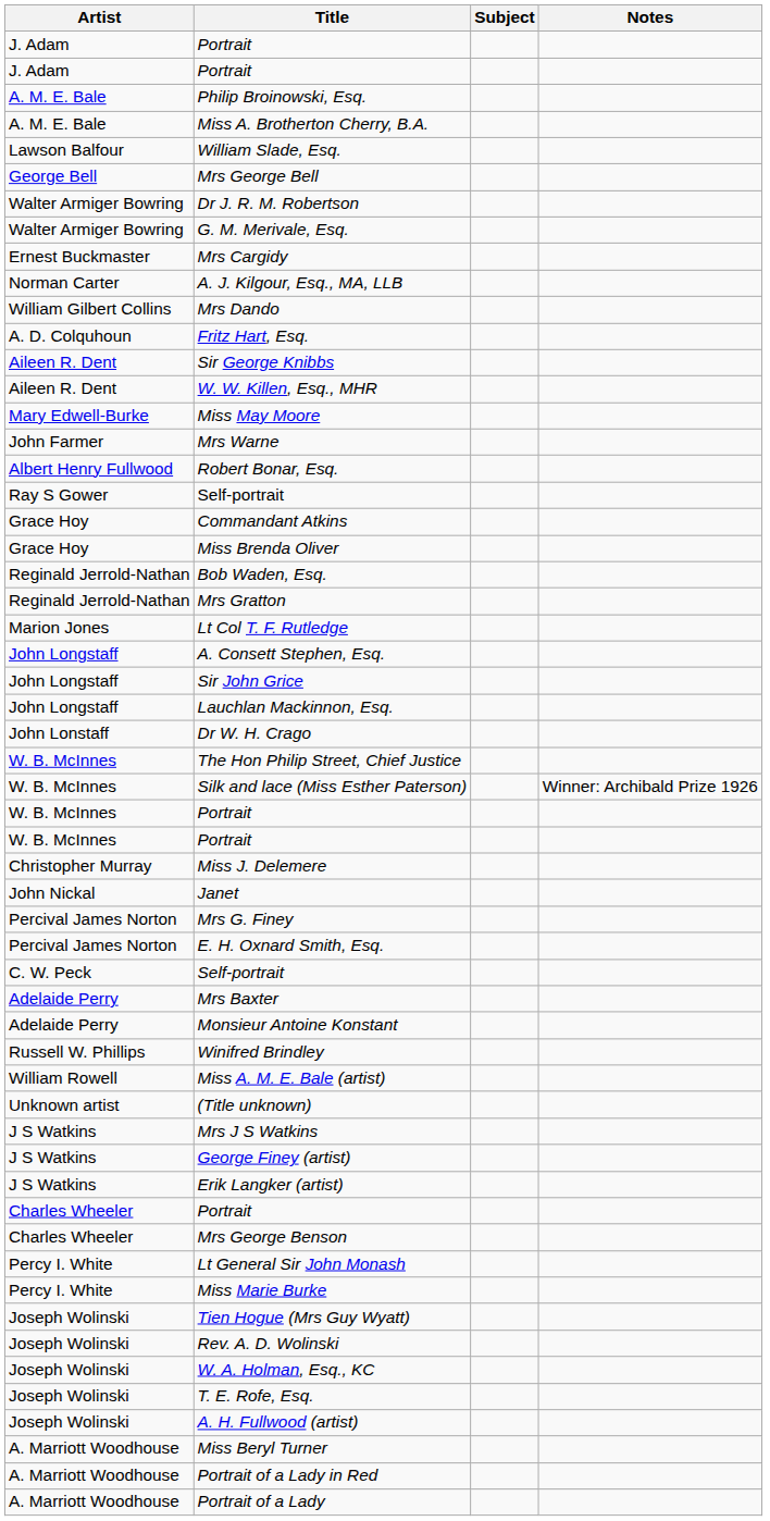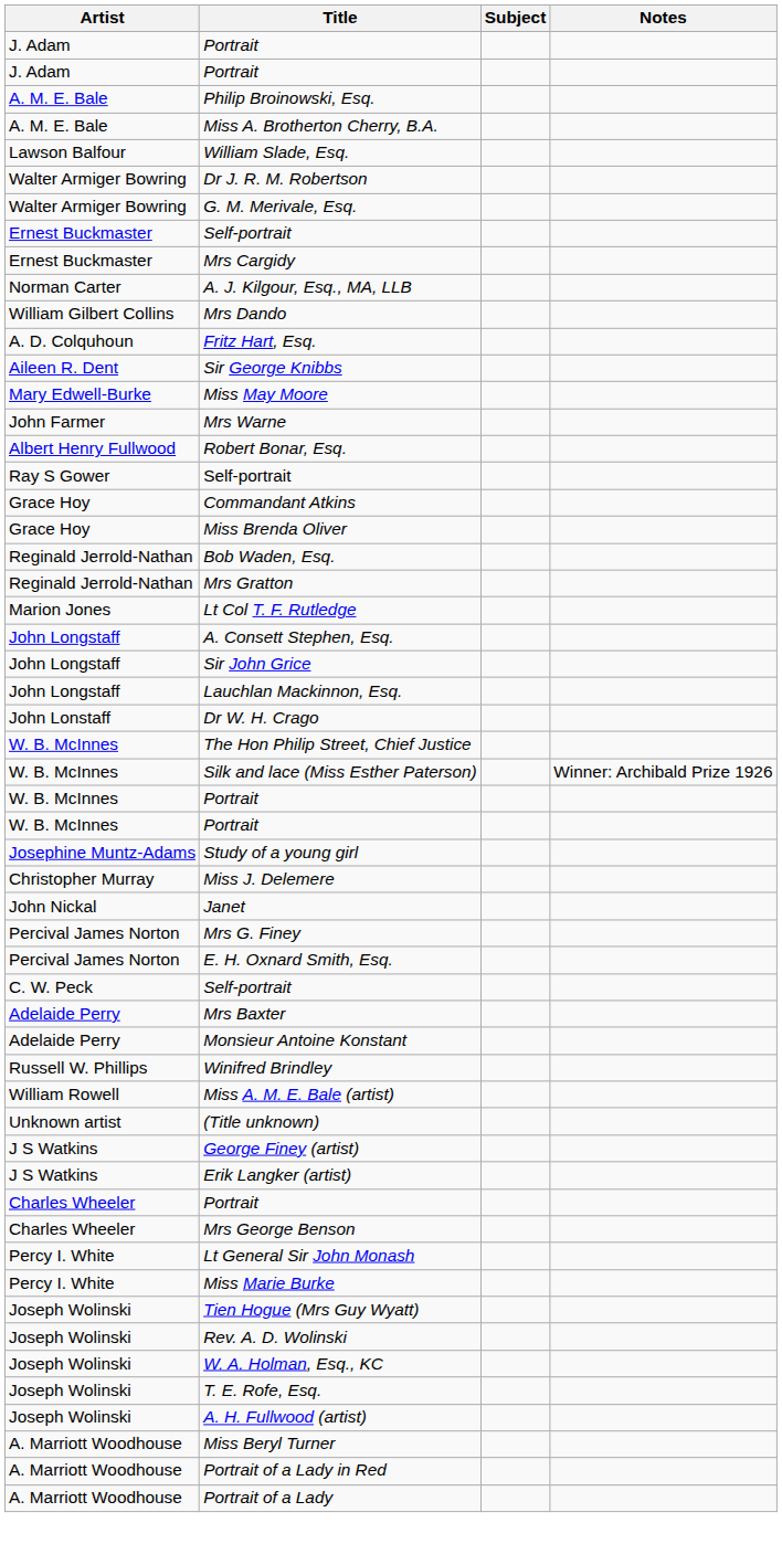- row: George Bell | Mrs George Bell
+ row: Ernest Buckmaster | Self-portrait
- row: Aileen R. Dent | W. W. Killen, Esq., MHR
+ row: Josephine Muntz-Adams | Study of a young girl
- row: J S Watkins | Mrs J S Watkins
